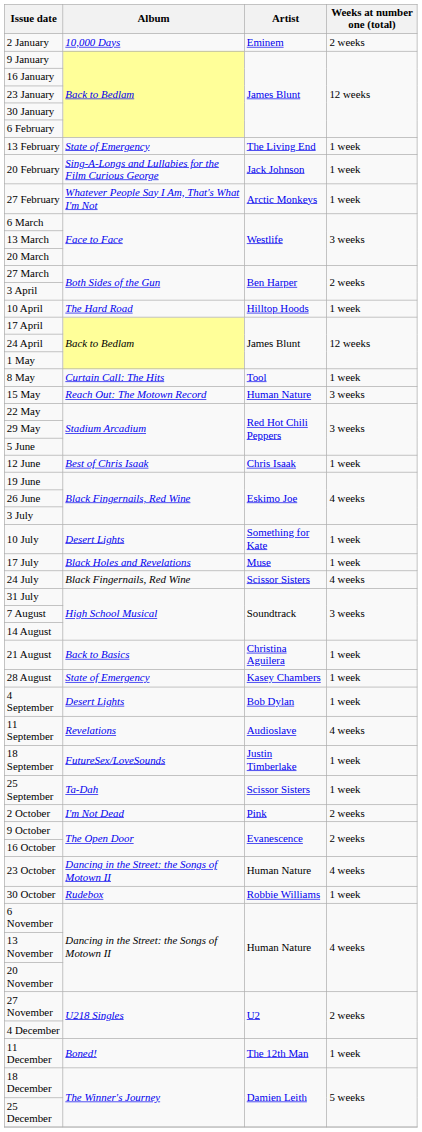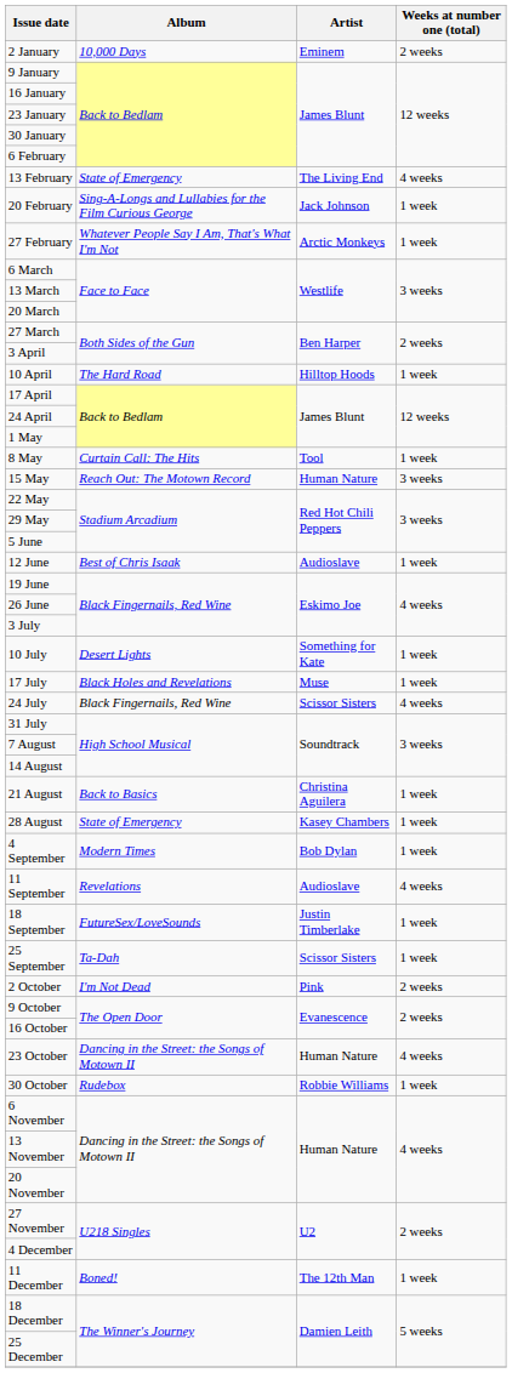13 February | Weeks at number one (total): 1 week -> 4 weeks
12 June | Artist: Chris Isaak -> Audioslave
4 September | Album: Desert Lights -> Modern Times
